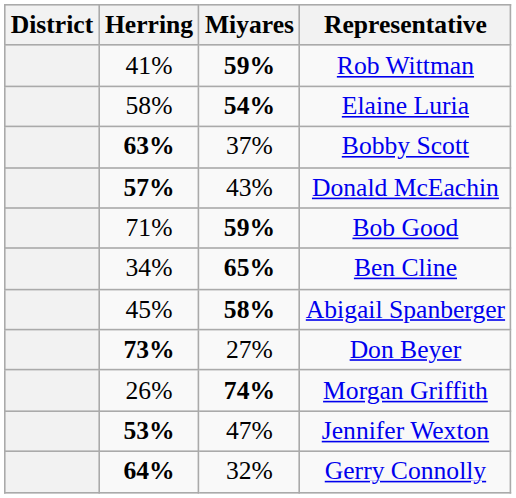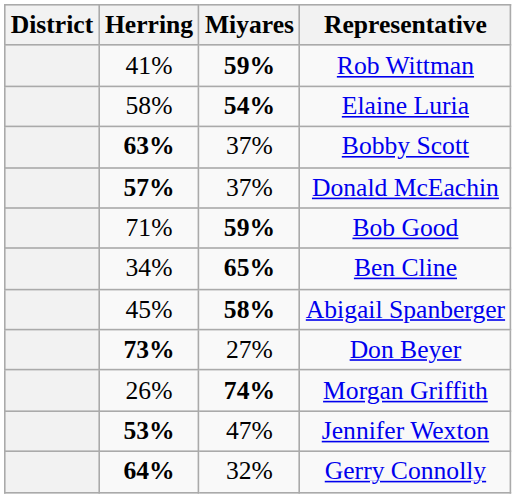Donald McEachin | Miyares: 43% -> 37%
